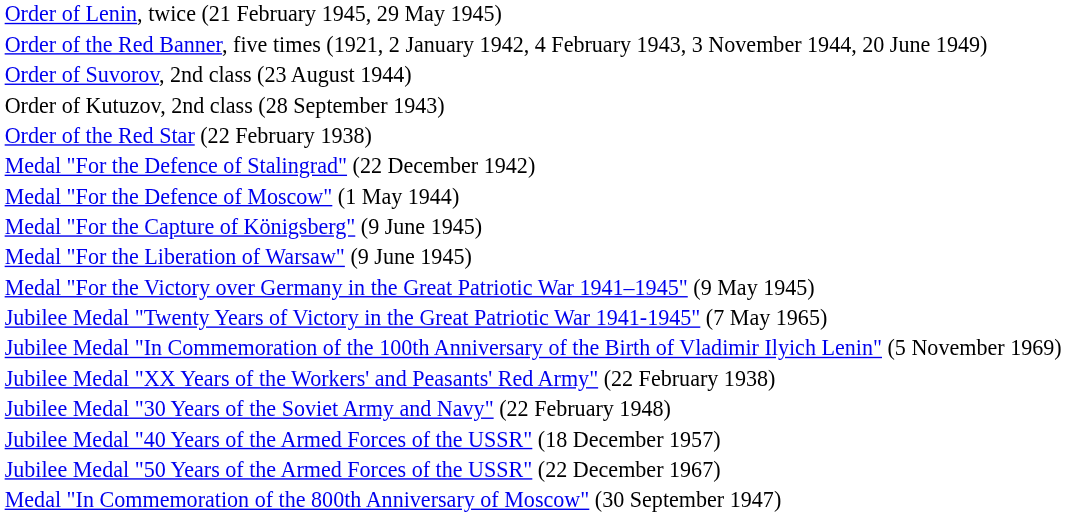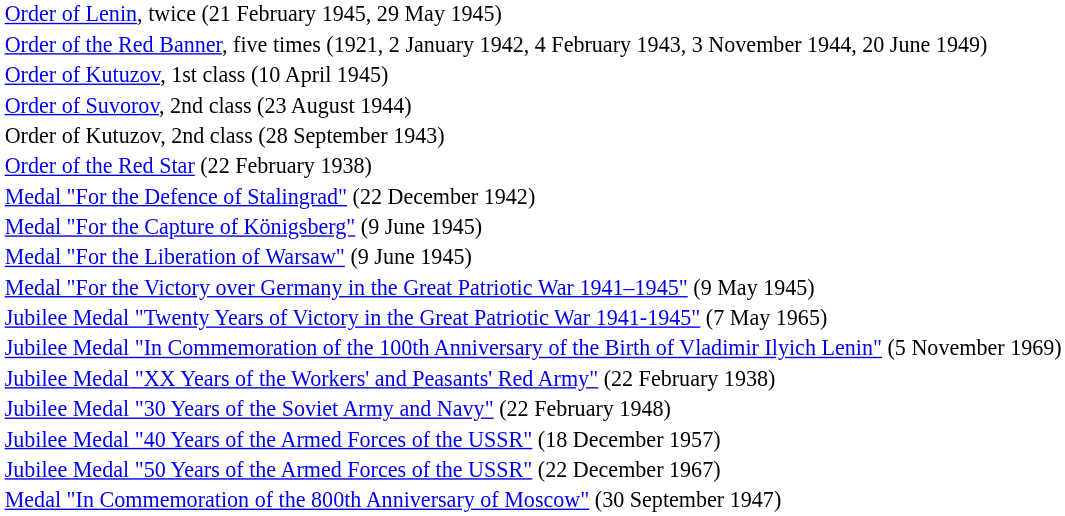+ row: Order of Kutuzov, 1st class (10 April 1945)
- row: Medal "For the Defence of Moscow" (1 May 1944)
